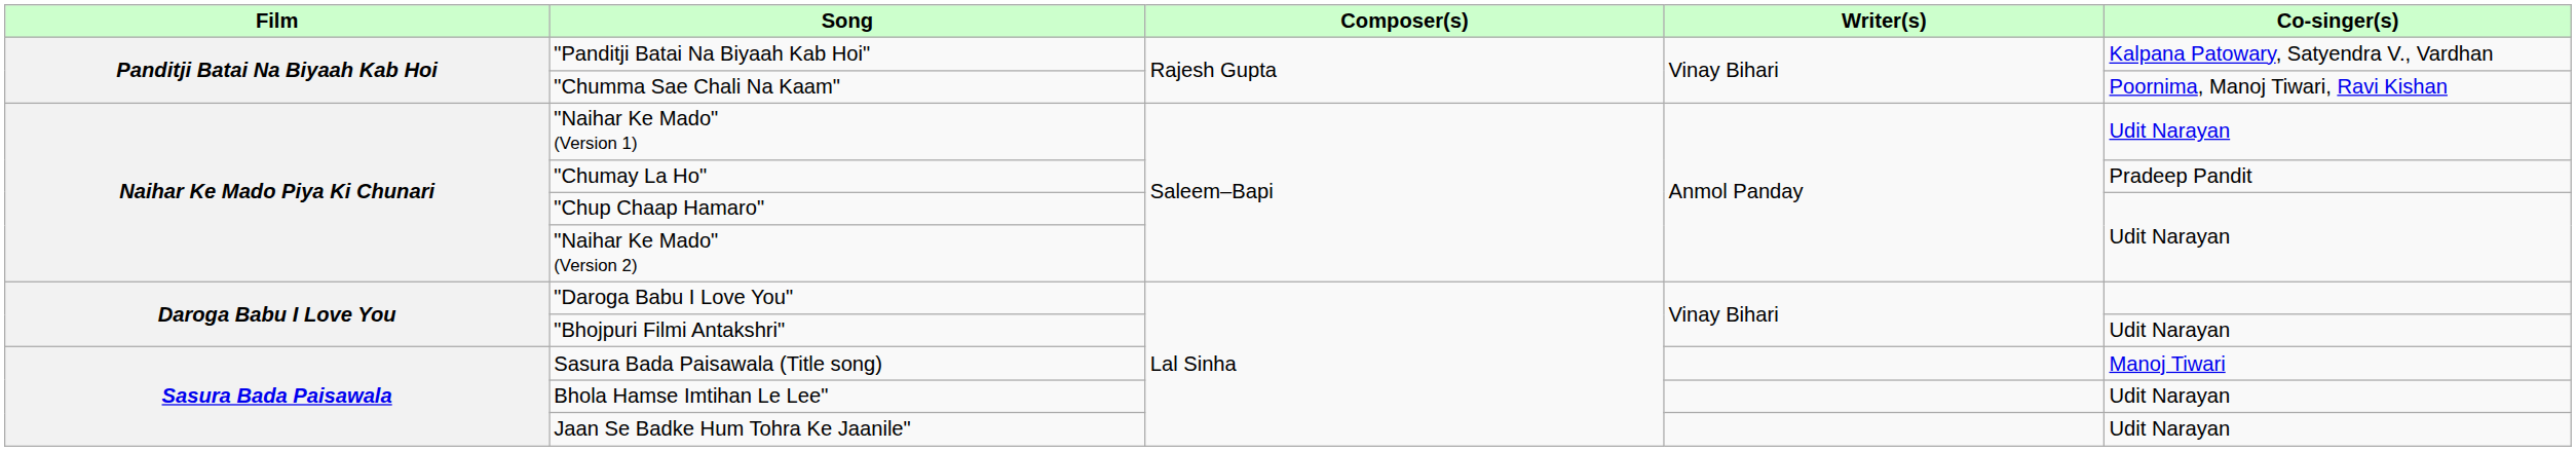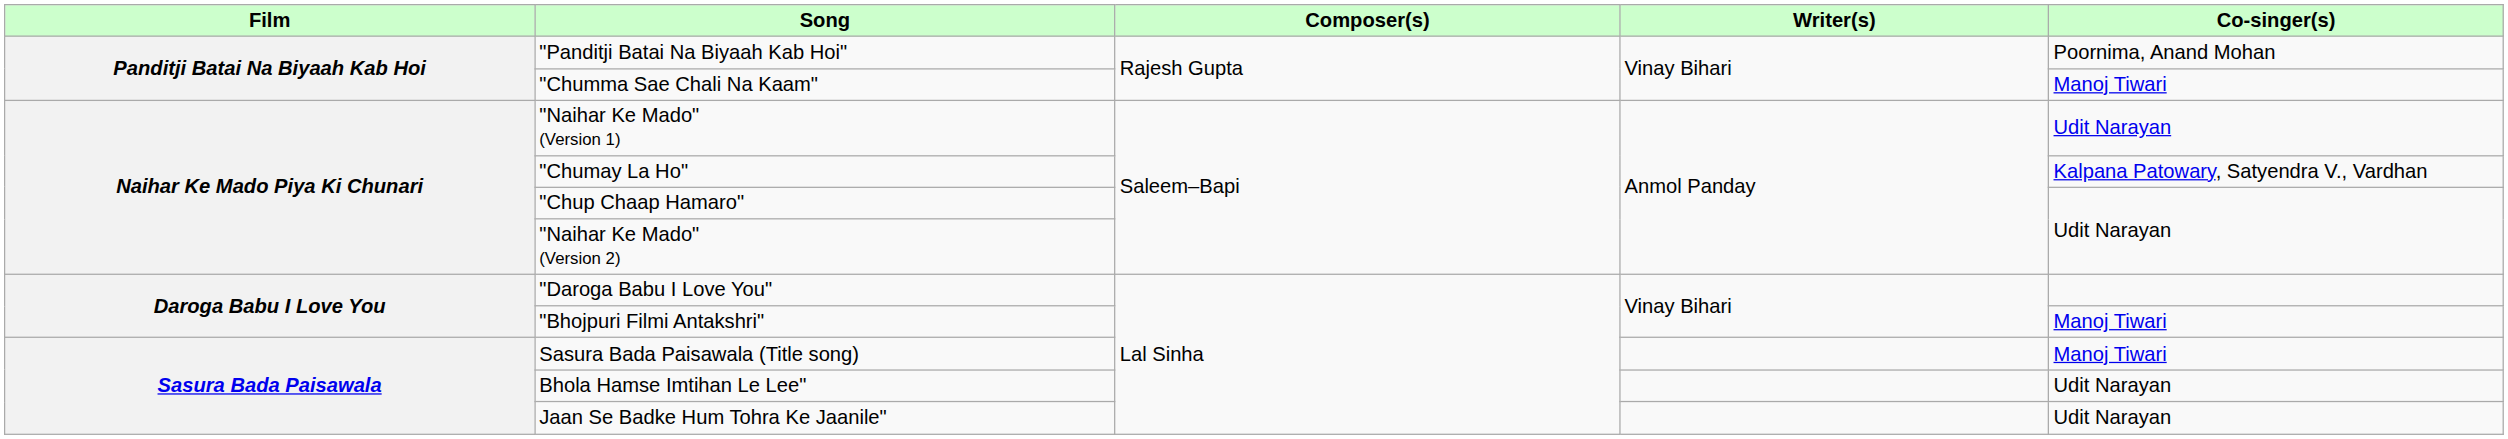"Panditji Batai Na Biyaah Kab Hoi" | Co-singer(s): Kalpana Patowary, Satyendra V., Vardhan -> Poornima, Anand Mohan
"Chumma Sae Chali Na Kaam" | Co-singer(s): Poornima, Manoj Tiwari, Ravi Kishan -> Manoj Tiwari
"Chumay La Ho" | Co-singer(s): Pradeep Pandit -> Kalpana Patowary, Satyendra V., Vardhan
"Bhojpuri Filmi Antakshri" | Co-singer(s): Udit Narayan -> Manoj Tiwari
